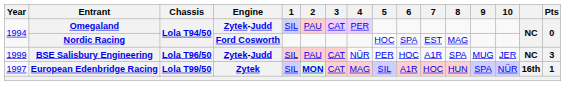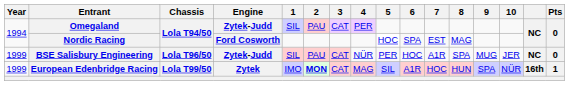BSE Salisbury Engineering | Pts: 3 -> 0
European Edenbridge Racing | Year: 1997 -> 1999
European Edenbridge Racing | 1: SIL -> IMO
